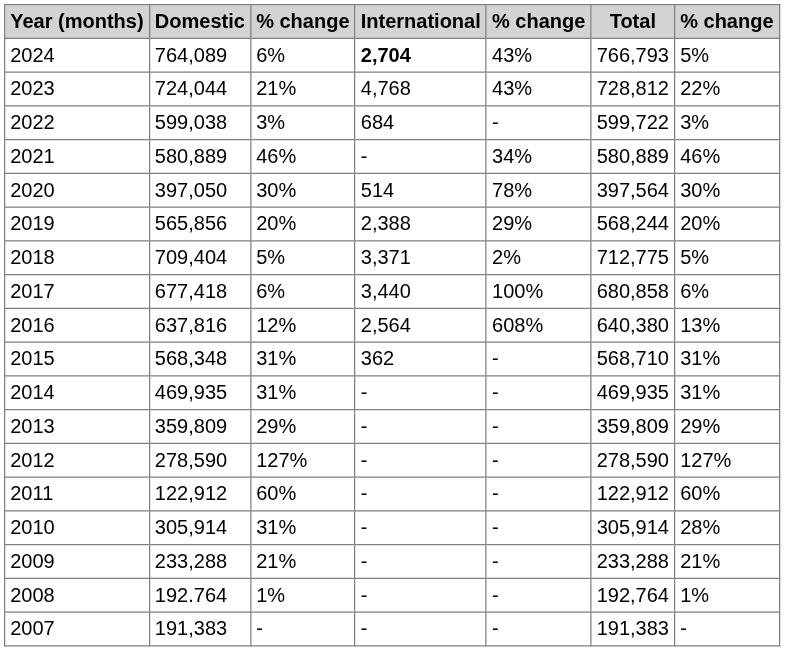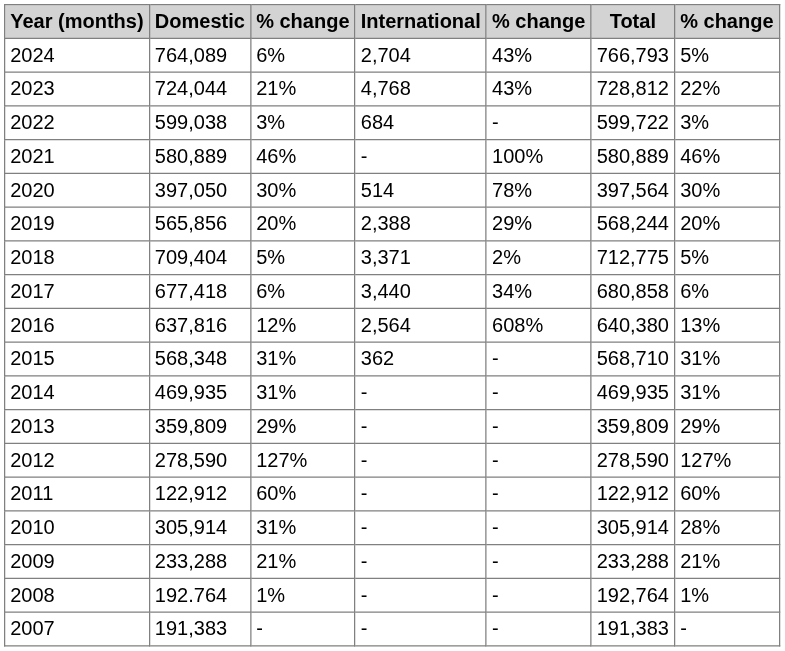2024 | International: bold -> normal
2021 | column 5: 34% -> 100%
2017 | column 5: 100% -> 34%
